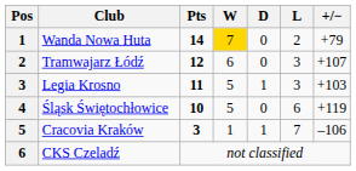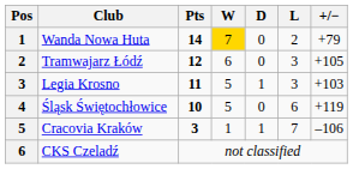Tramwajarz Łódź | +/−: +107 -> +105
